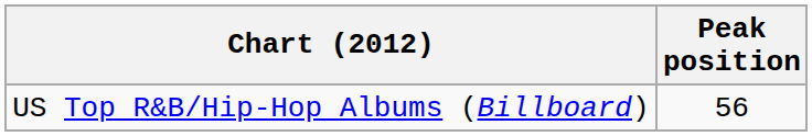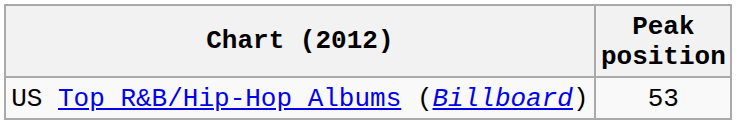US Top R&B/Hip-Hop Albums (Billboard) | Peak position: 56 -> 53
